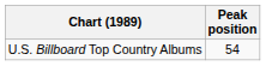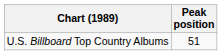U.S. Billboard Top Country Albums | Peak position: 54 -> 51
